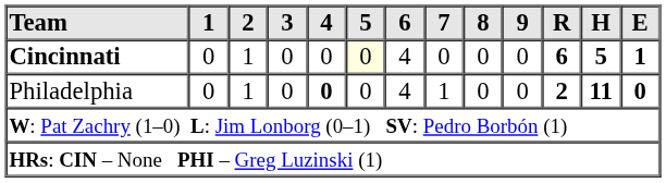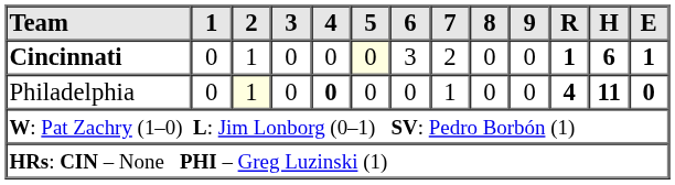Cincinnati | 6: 4 -> 3
Cincinnati | 7: 0 -> 2
Cincinnati | R: 6 -> 1
Cincinnati | H: 5 -> 6
Philadelphia | 2: no background -> lightyellow background
Philadelphia | 6: 4 -> 0
Philadelphia | R: 2 -> 4
